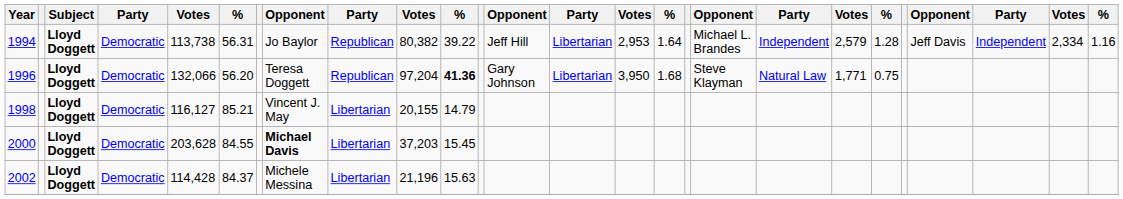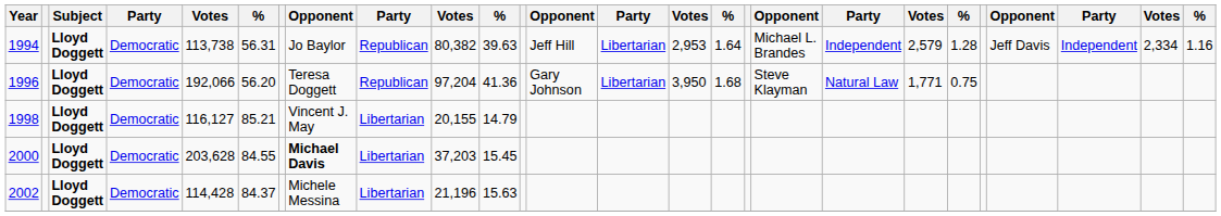1994 | column 11: 39.22 -> 39.63
1996 | column 5: 132,066 -> 192,066
1996 | column 11: bold -> normal
